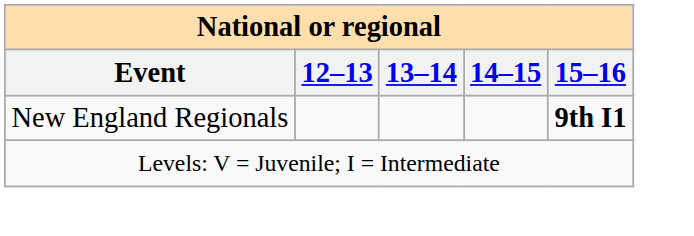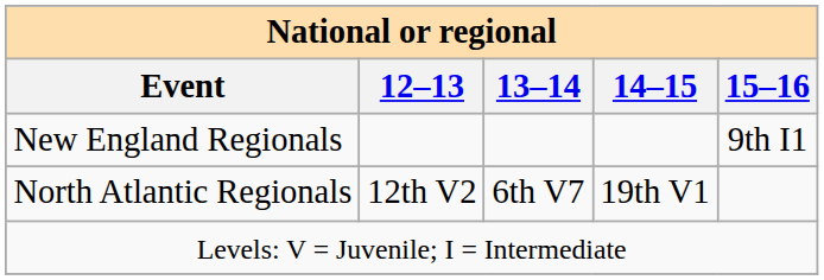New England Regionals | 15–16: bold -> normal
+ row: North Atlantic Regionals | 12th V2 | 6th V7 | 19th V1
